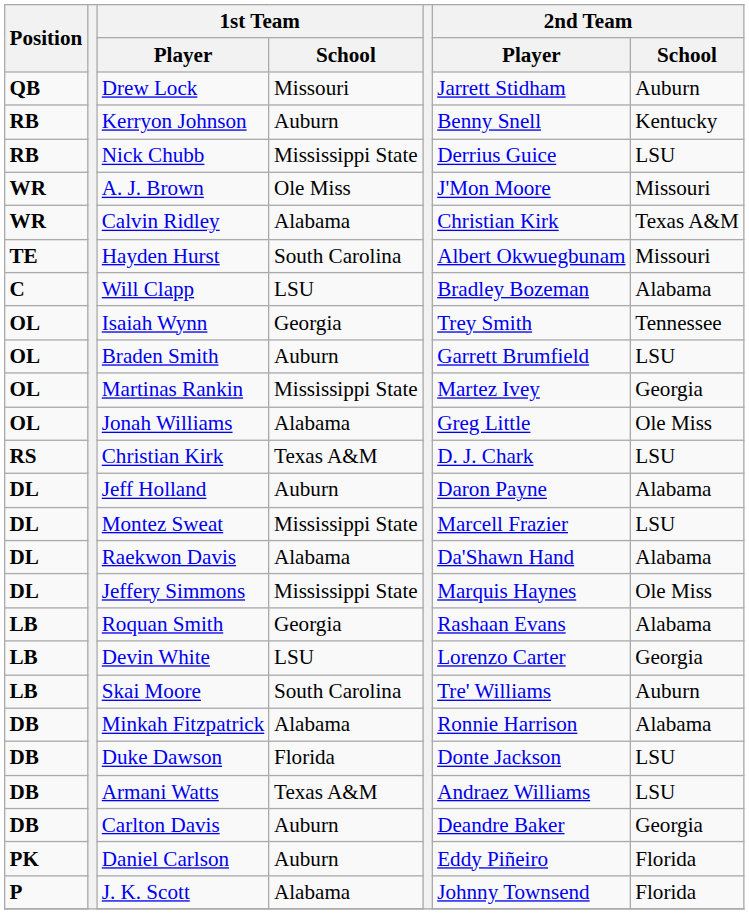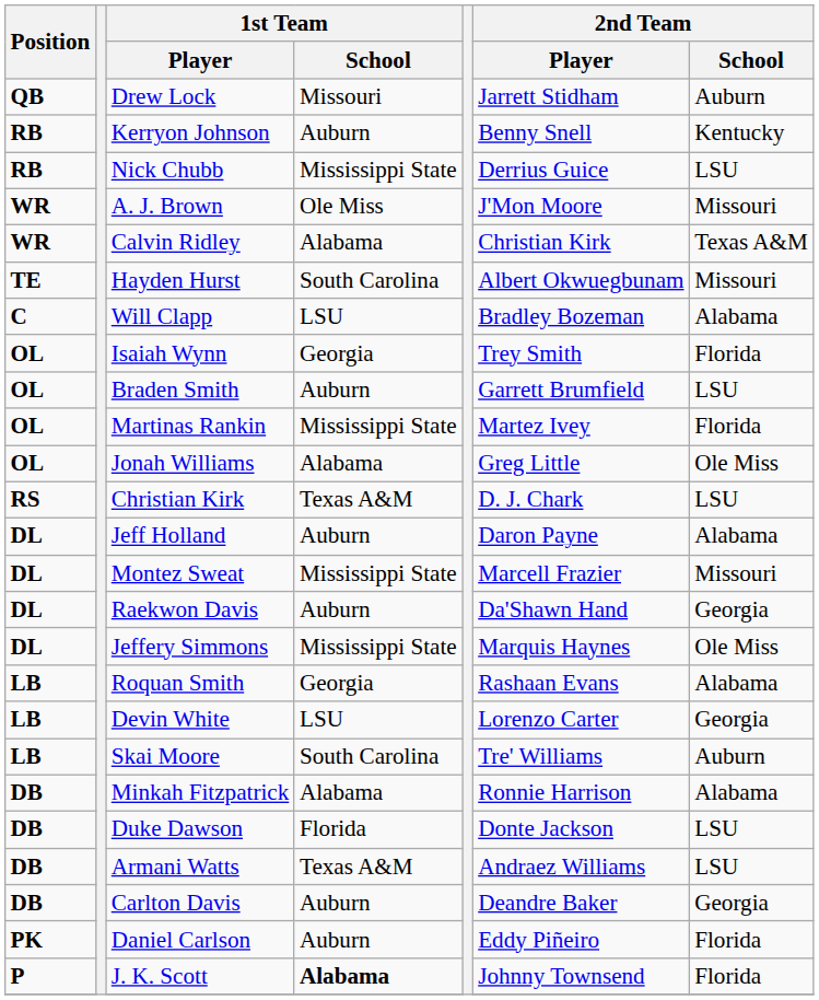Isaiah Wynn | 2nd Team / School: Tennessee -> Florida
Martinas Rankin | 2nd Team / School: Georgia -> Florida
Montez Sweat | 2nd Team / School: LSU -> Missouri
Raekwon Davis | 1st Team / School: Alabama -> Auburn
Raekwon Davis | 2nd Team / School: Alabama -> Georgia
J. K. Scott | 1st Team / School: normal -> bold
